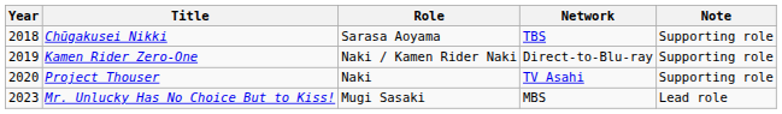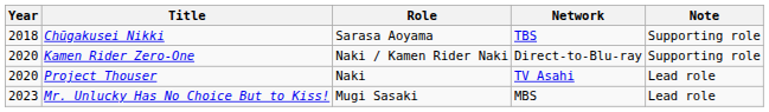Kamen Rider Zero-One | Year: 2019 -> 2020
Project Thouser | Note: Supporting role -> Lead role
